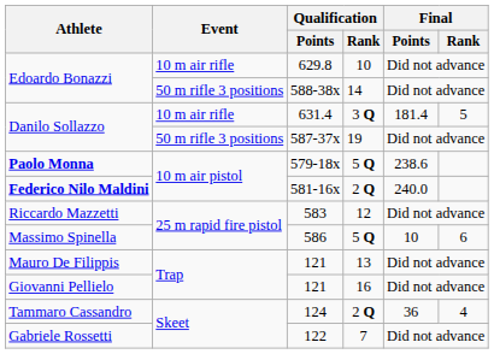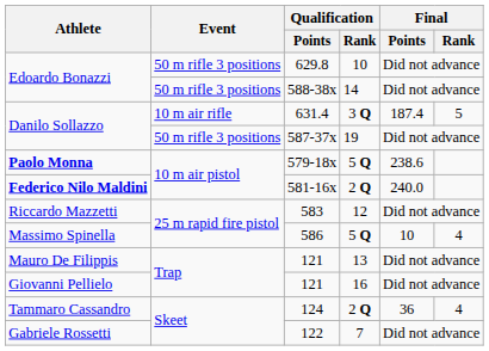629.8 | Event: 10 m air rifle -> 50 m rifle 3 positions
631.4 | Final / Points: 181.4 -> 187.4
586 | Final / Rank: 6 -> 4
